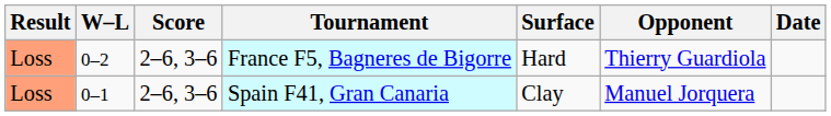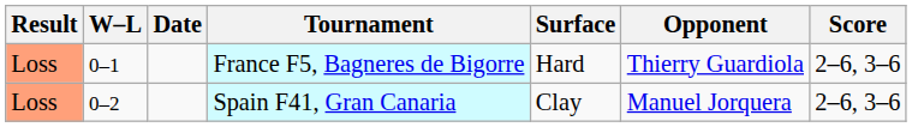columns swapped: Date <-> Score
France F5, Bagneres de Bigorre | W–L: 0–2 -> 0–1
Spain F41, Gran Canaria | W–L: 0–1 -> 0–2
